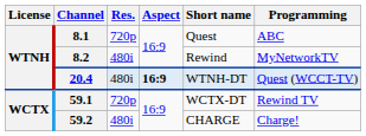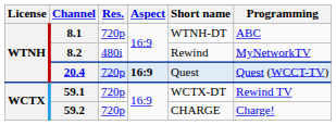8.1 | Short name: Quest -> WTNH-DT
20.4 | Res.: 480i -> 720p
20.4 | Short name: WTNH-DT -> Quest
59.2 | Res.: 480i -> 720p
